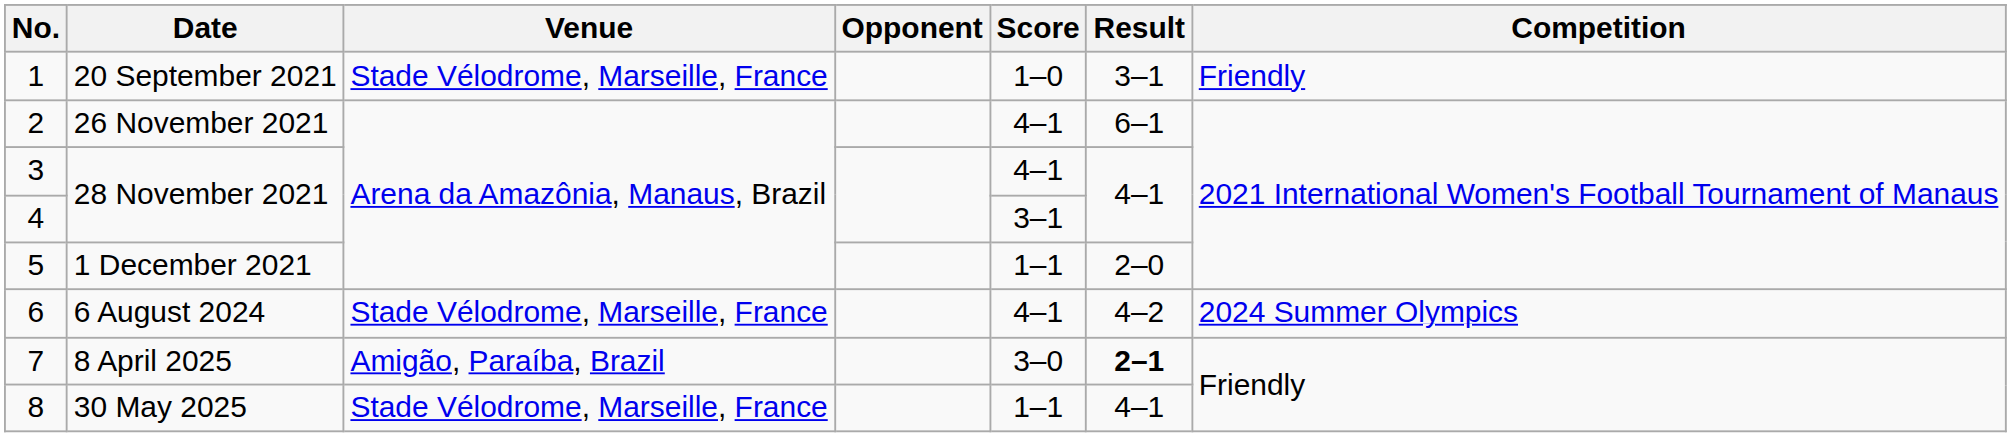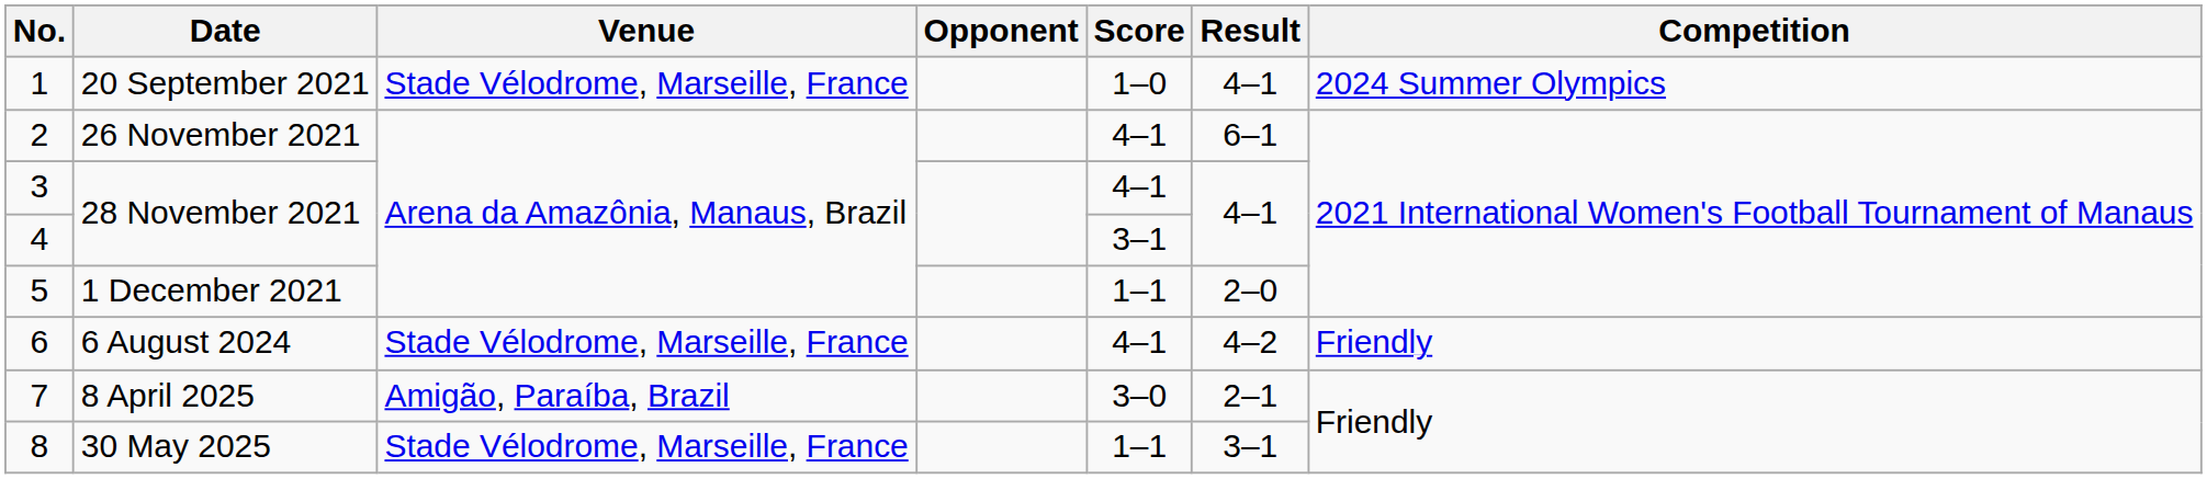1 | Result: 3–1 -> 4–1
1 | Competition: Friendly -> 2024 Summer Olympics
6 | Competition: 2024 Summer Olympics -> Friendly
7 | Result: bold -> normal
8 | Result: 4–1 -> 3–1
